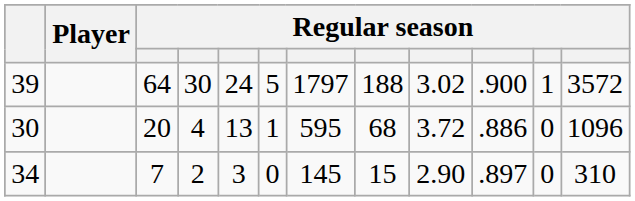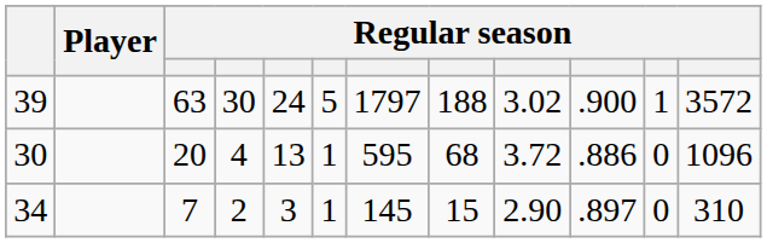39 | column 3: 64 -> 63
34 | column 6: 0 -> 1
